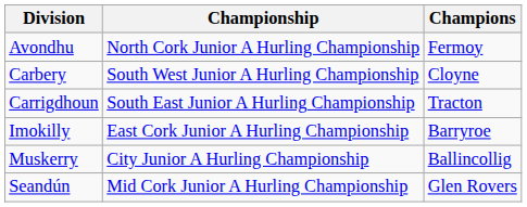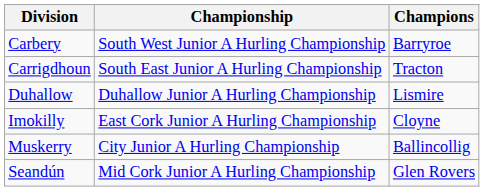- row: Avondhu | North Cork Junior A Hurling Championship | Fermoy
Carbery | Champions: Cloyne -> Barryroe
+ row: Duhallow | Duhallow Junior A Hurling Championship | Lismire
Imokilly | Champions: Barryroe -> Cloyne
